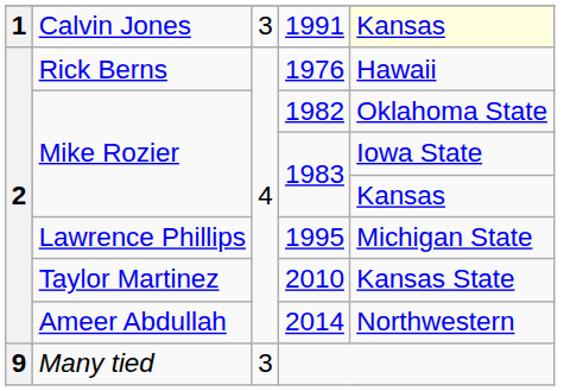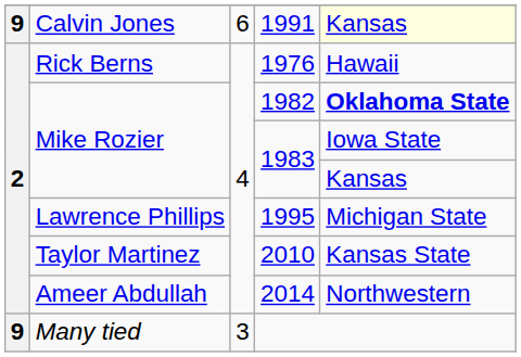1991 | column 1: 1 -> 9
1991 | column 3: 3 -> 6
1982 | column 5: normal -> bold
